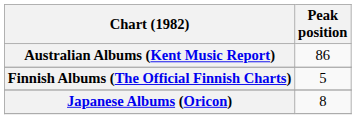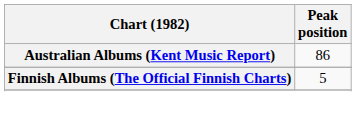- row: Japanese Albums (Oricon) | 8
